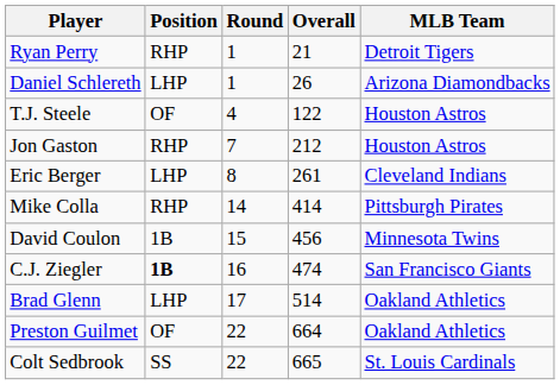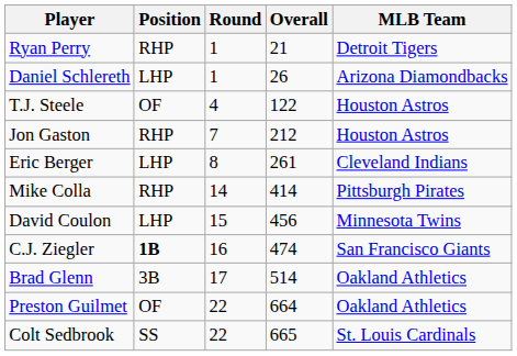David Coulon | Position: 1B -> LHP
Brad Glenn | Position: LHP -> 3B
